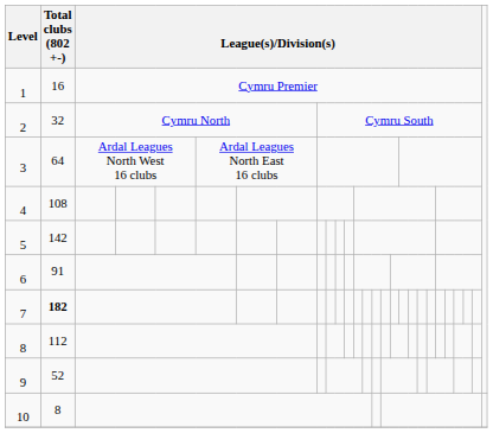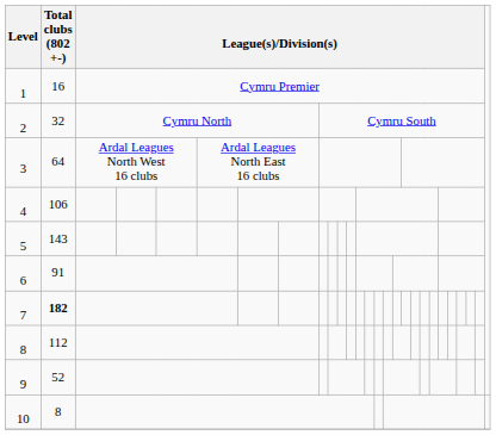4 | Total clubs (802 +-): 108 -> 106
5 | Total clubs (802 +-): 142 -> 143
